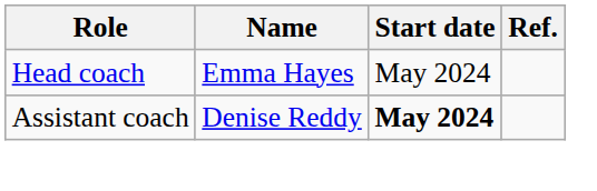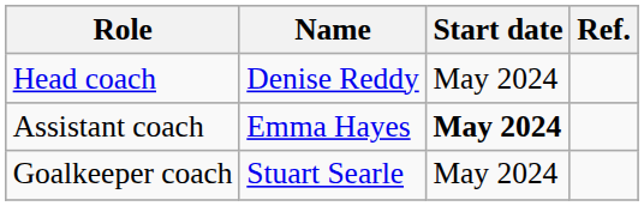Head coach | Name: Emma Hayes -> Denise Reddy
Assistant coach | Name: Denise Reddy -> Emma Hayes
+ row: Goalkeeper coach | Stuart Searle | May 2024
